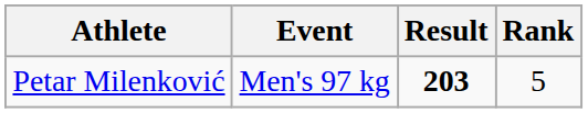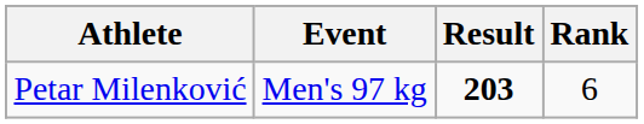Petar Milenković | Rank: 5 -> 6
